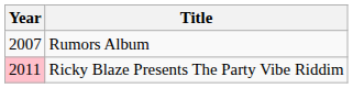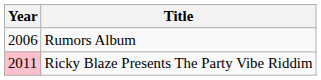Rumors Album | Year: 2007 -> 2006
